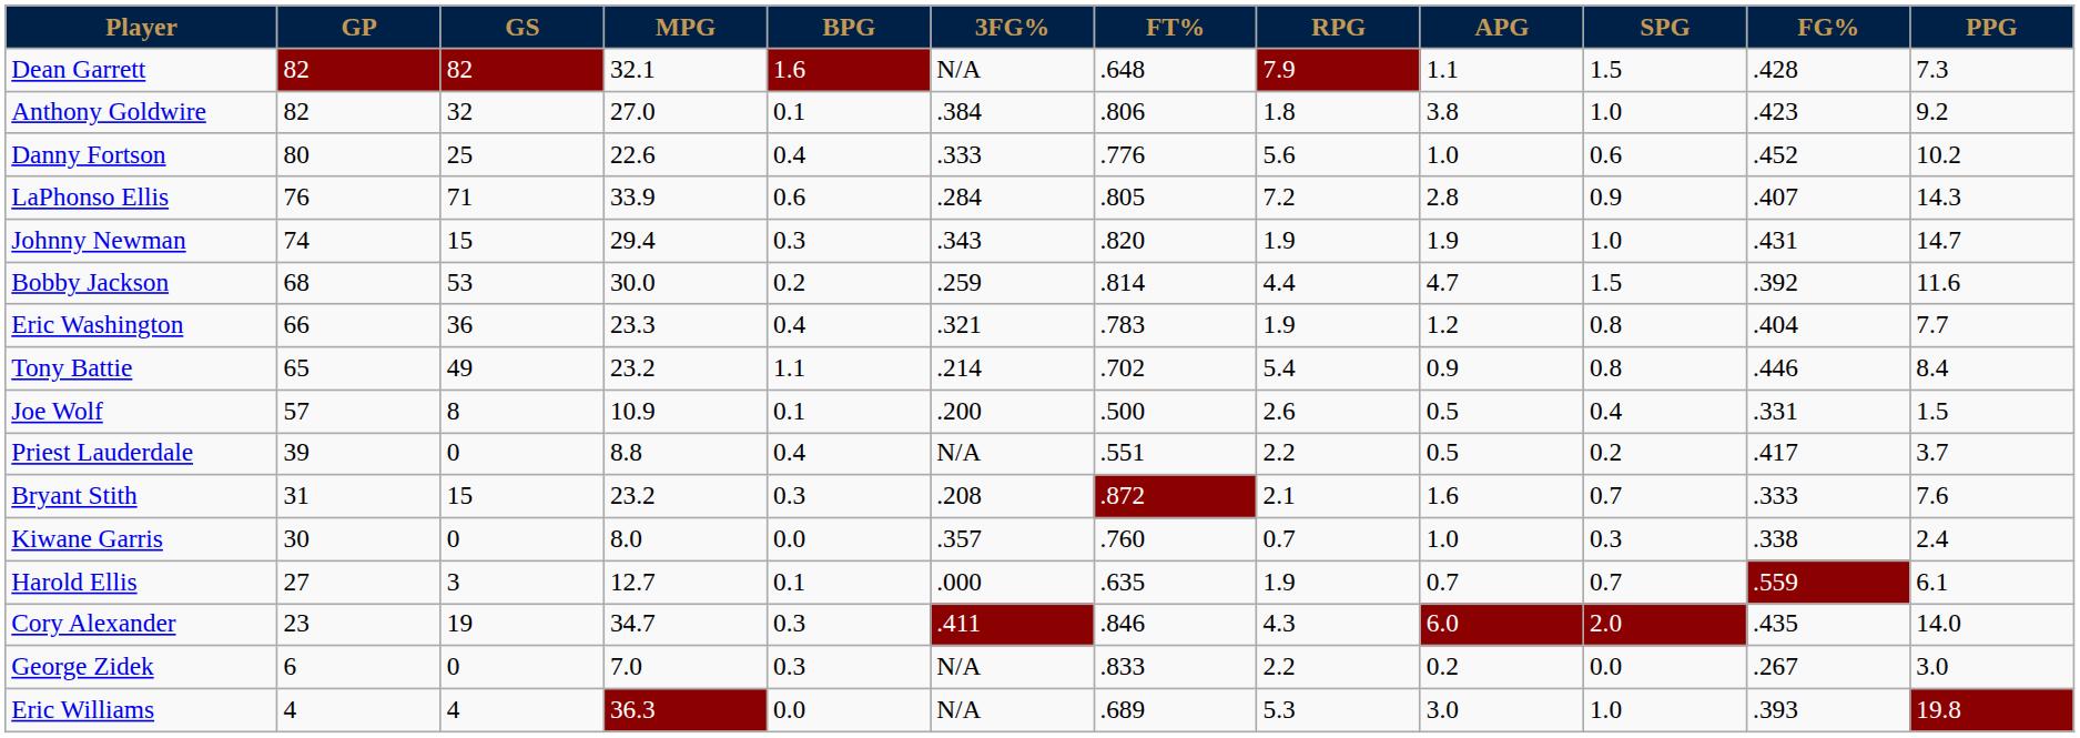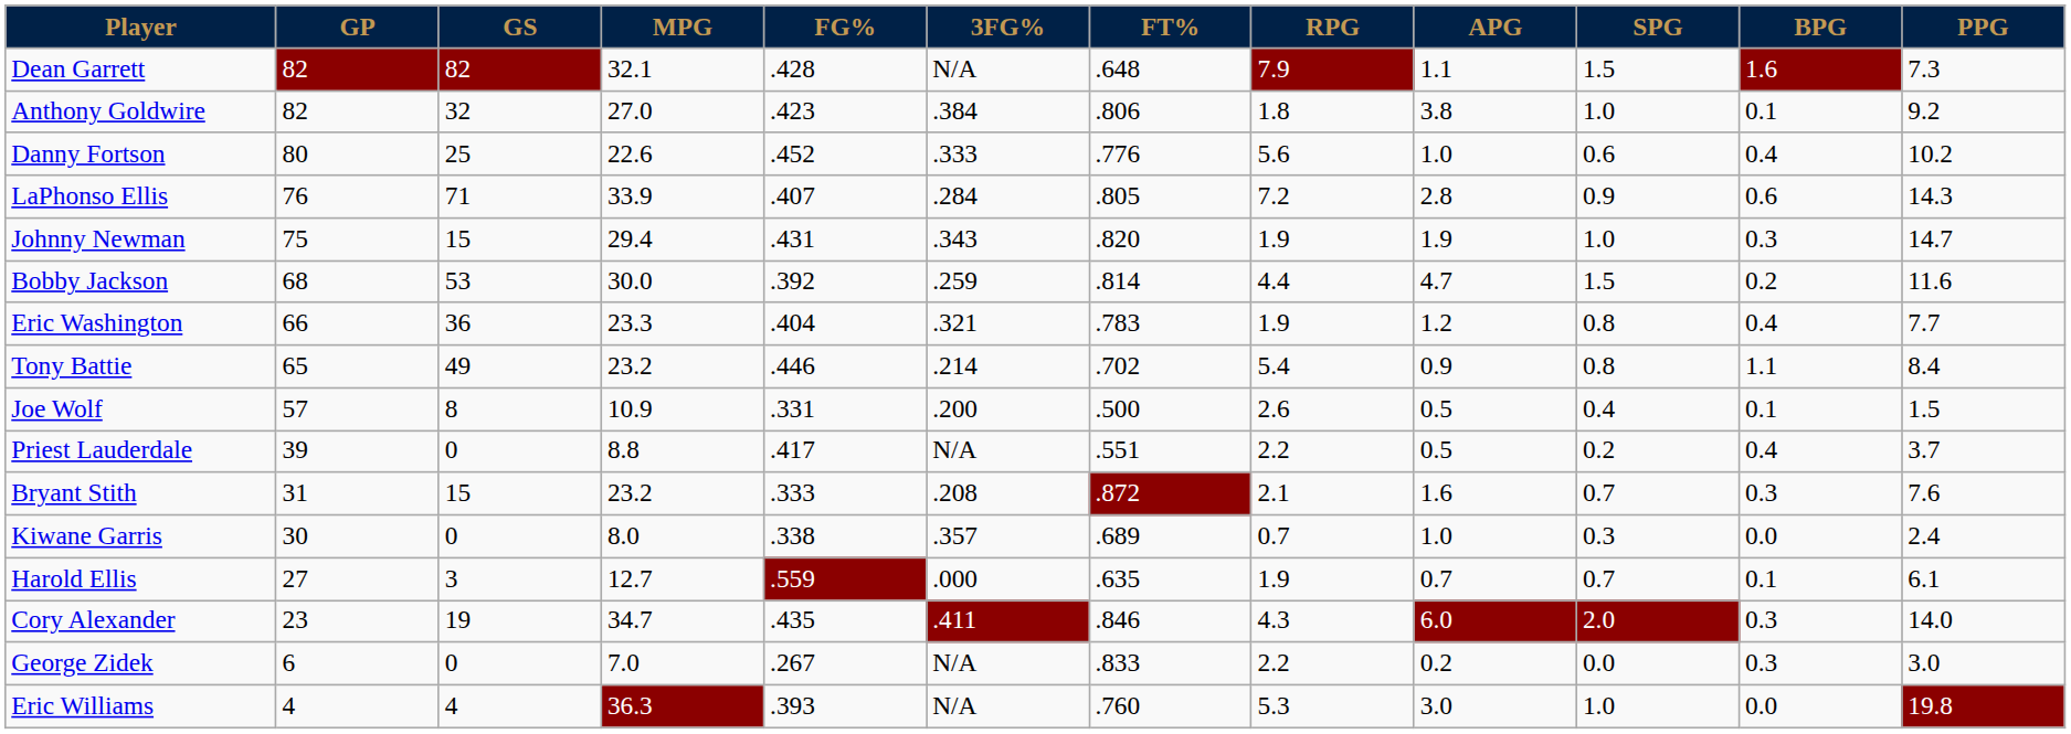columns swapped: FG% <-> BPG
Johnny Newman | GP: 74 -> 75
Kiwane Garris | FT%: .760 -> .689
Eric Williams | FT%: .689 -> .760
